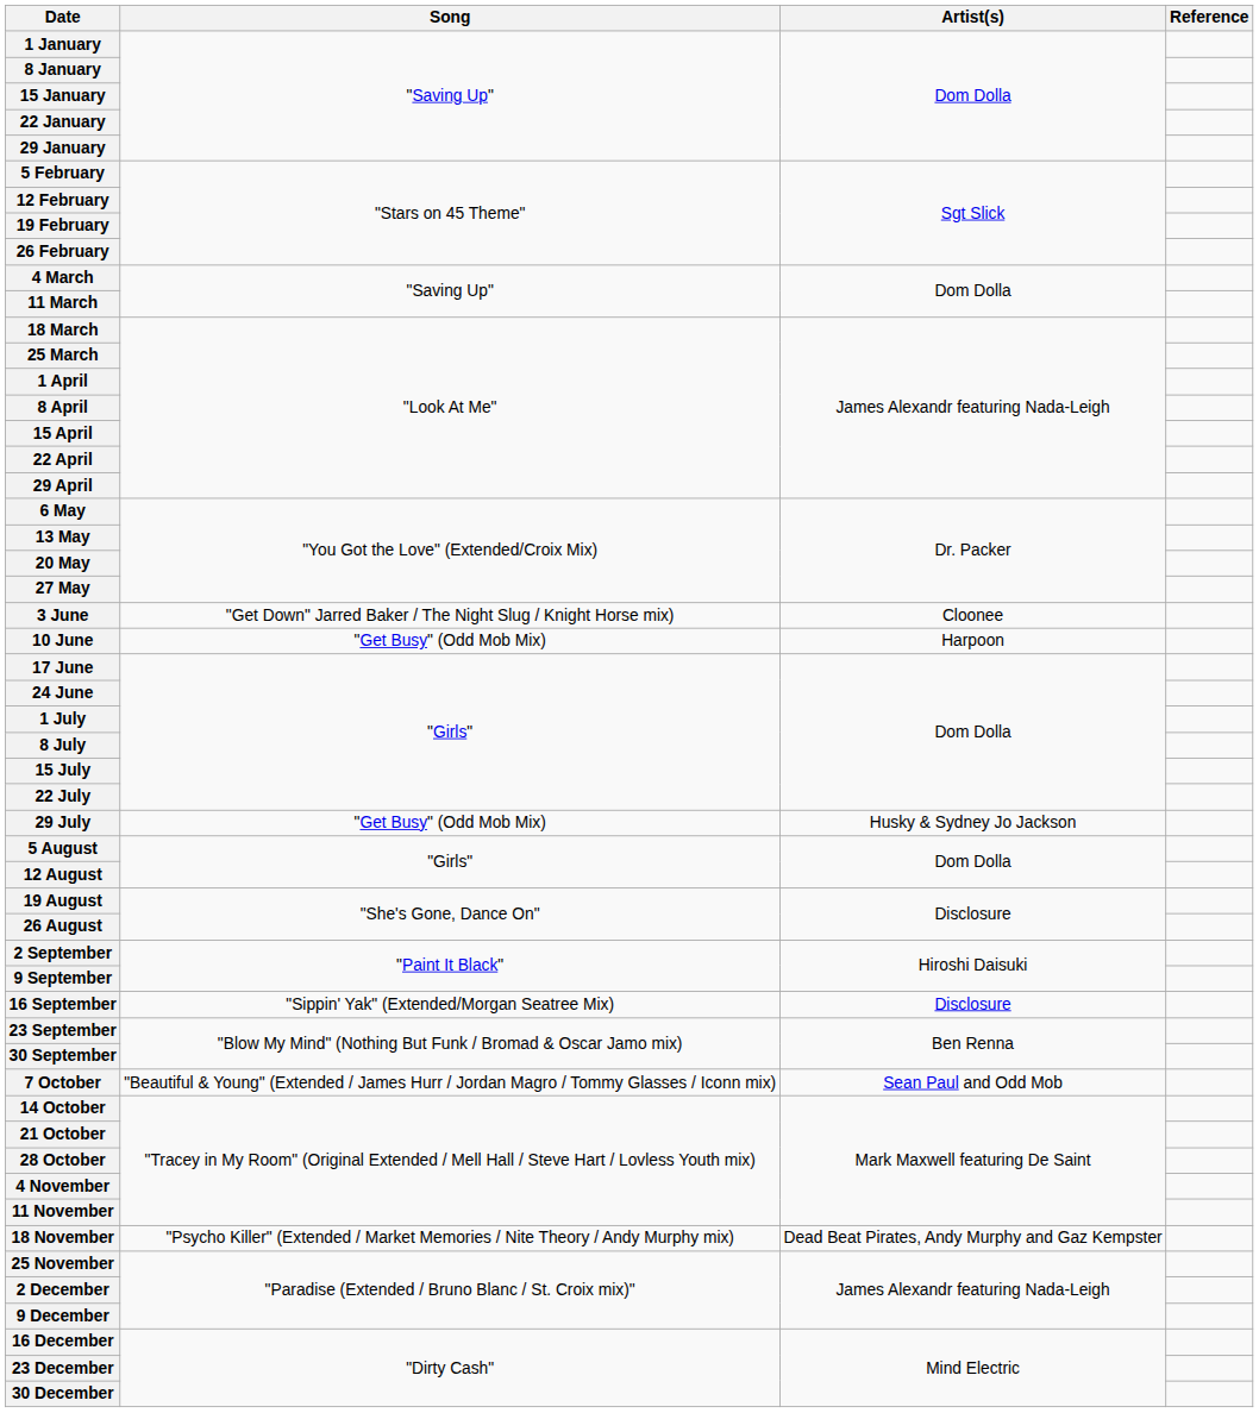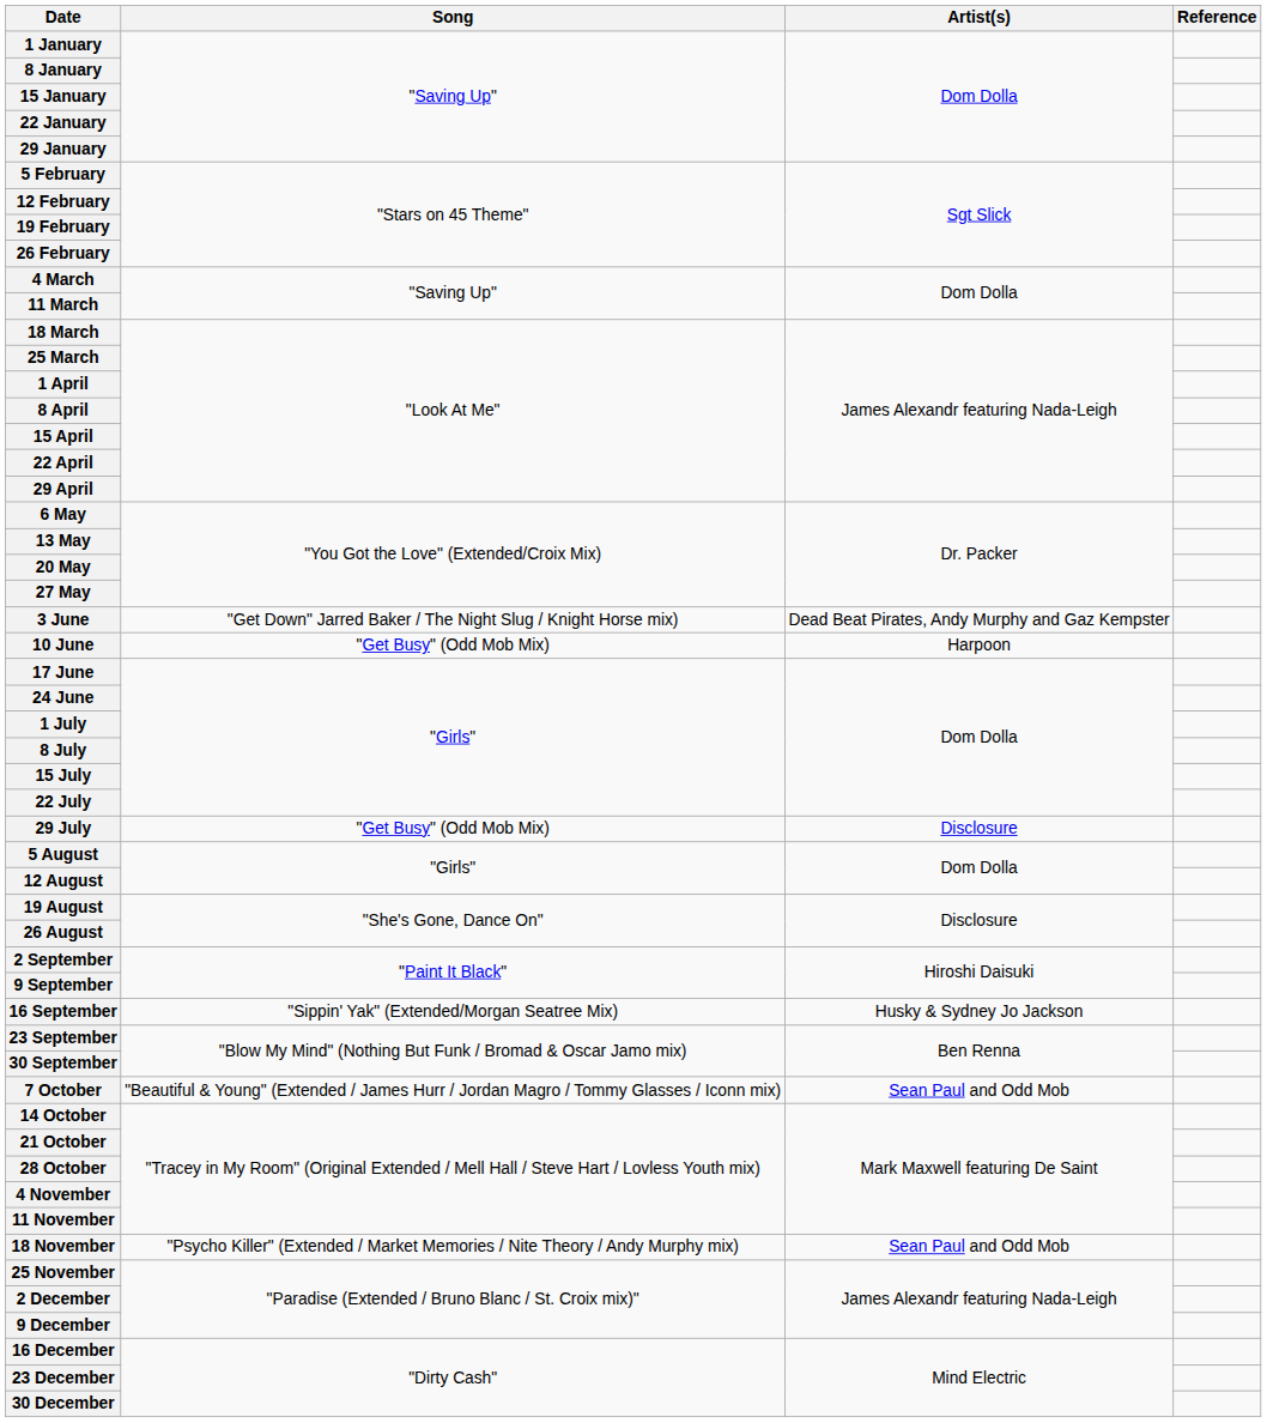3 June | Artist(s): Cloonee -> Dead Beat Pirates, Andy Murphy and Gaz Kempster
29 July | Artist(s): Husky & Sydney Jo Jackson -> Disclosure
16 September | Artist(s): Disclosure -> Husky & Sydney Jo Jackson
18 November | Artist(s): Dead Beat Pirates, Andy Murphy and Gaz Kempster -> Sean Paul and Odd Mob
